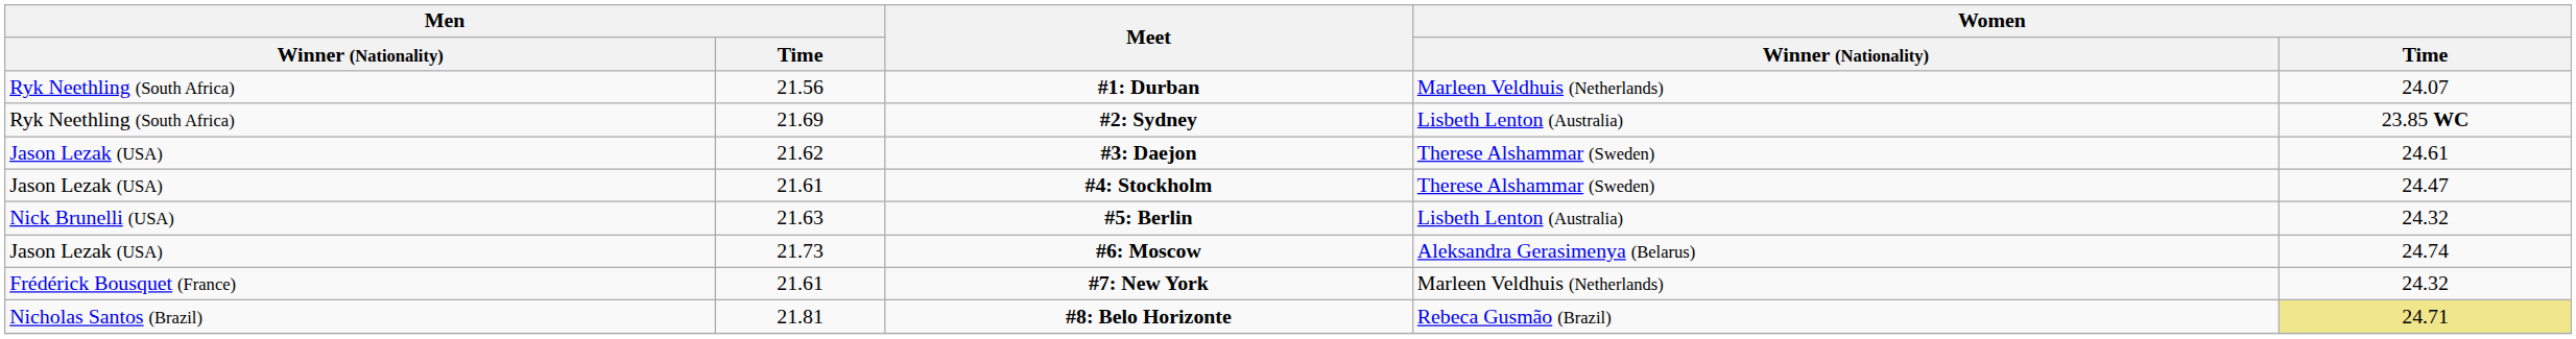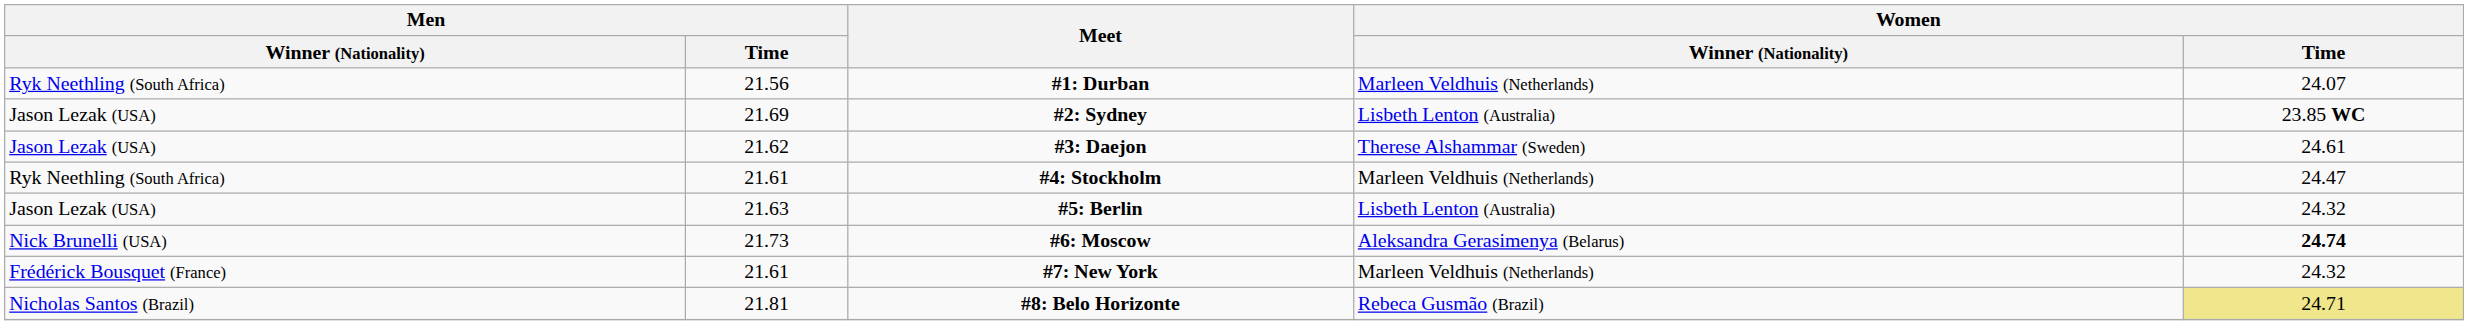#2: Sydney | Men / Winner (Nationality): Ryk Neethling (South Africa) -> Jason Lezak (USA)
#4: Stockholm | Men / Winner (Nationality): Jason Lezak (USA) -> Ryk Neethling (South Africa)
#4: Stockholm | Women / Winner (Nationality): Therese Alshammar (Sweden) -> Marleen Veldhuis (Netherlands)
#5: Berlin | Men / Winner (Nationality): Nick Brunelli (USA) -> Jason Lezak (USA)
#6: Moscow | Men / Winner (Nationality): Jason Lezak (USA) -> Nick Brunelli (USA)
#6: Moscow | Women / Time: normal -> bold
